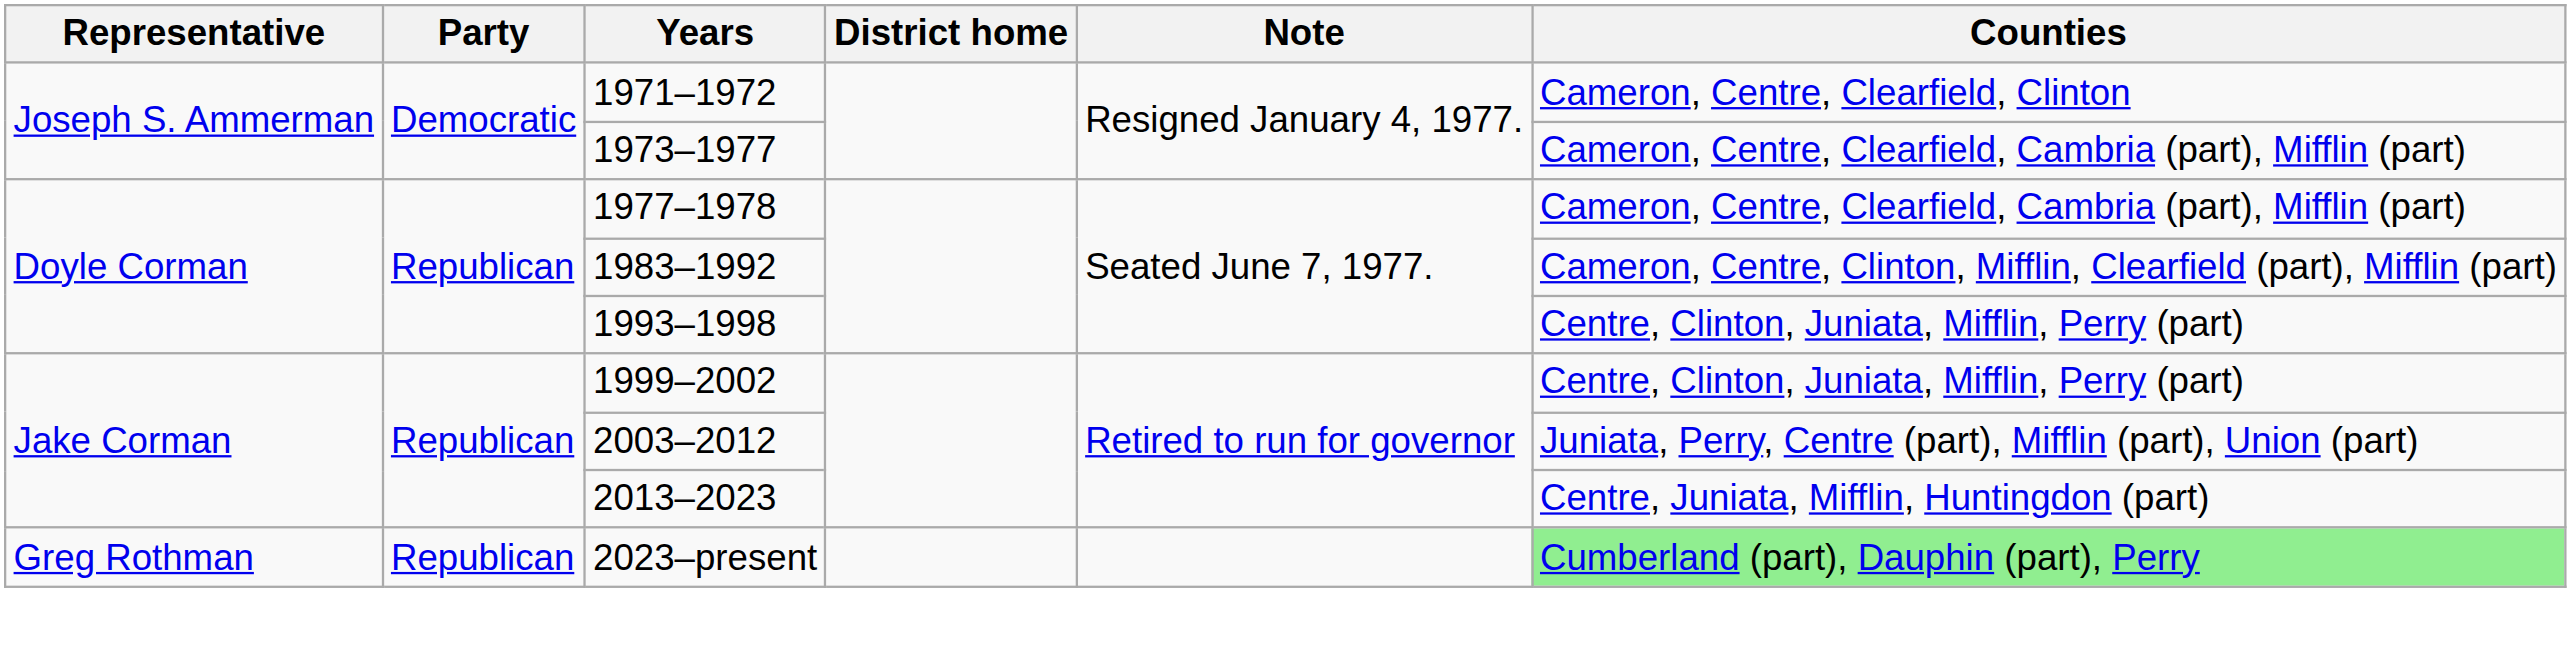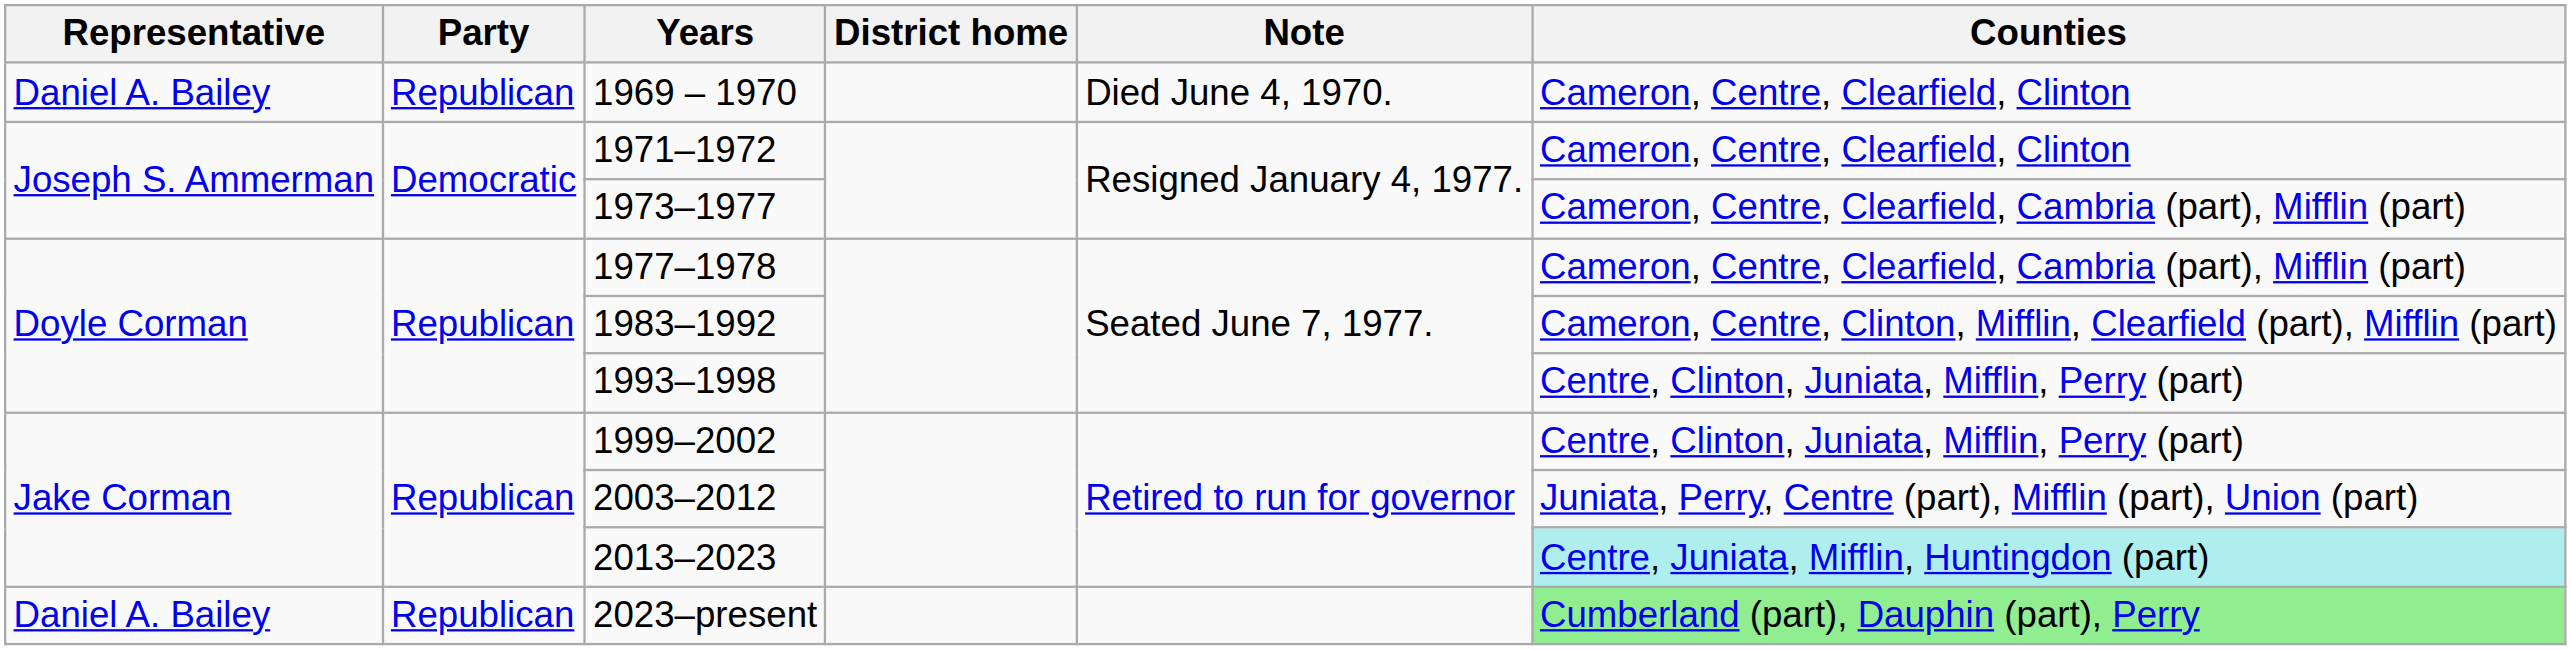+ row: Daniel A. Bailey | Republican | 1969 – 1970 | Died June 4, 1970. | Cameron, Centre, Clearfield, Clinton
2013–2023 | Counties: no background -> paleturquoise background
2023–present | Representative: Greg Rothman -> Daniel A. Bailey
